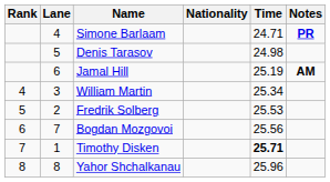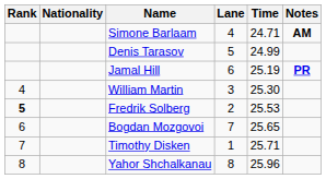columns swapped: Lane <-> Nationality
Simone Barlaam | Notes: PR -> AM
Denis Tarasov | Time: 24.98 -> 24.99
Jamal Hill | Notes: AM -> PR
William Martin | Time: 25.34 -> 25.30
Fredrik Solberg | Rank: normal -> bold
Bogdan Mozgovoi | Time: 25.56 -> 25.65
Timothy Disken | Time: bold -> normal
